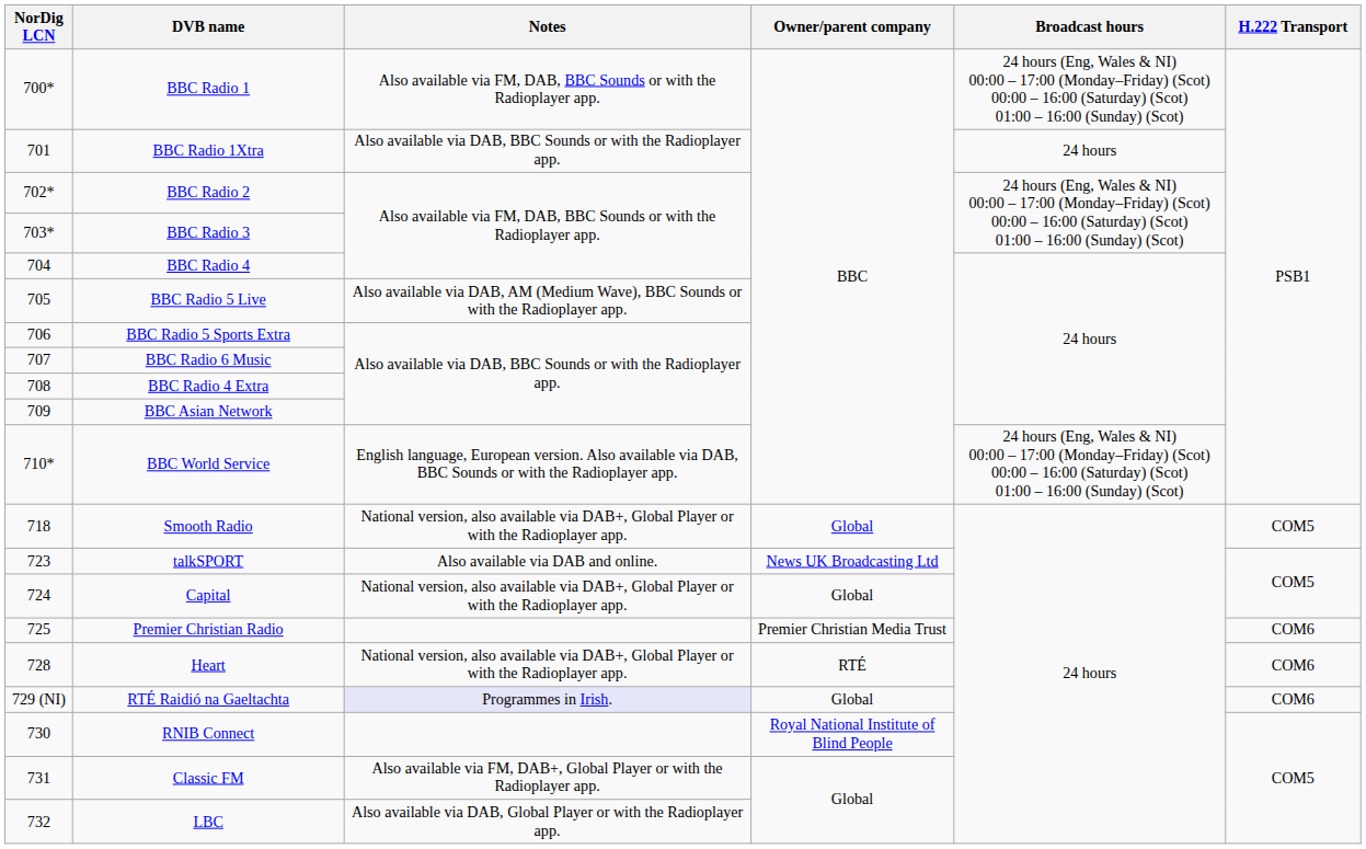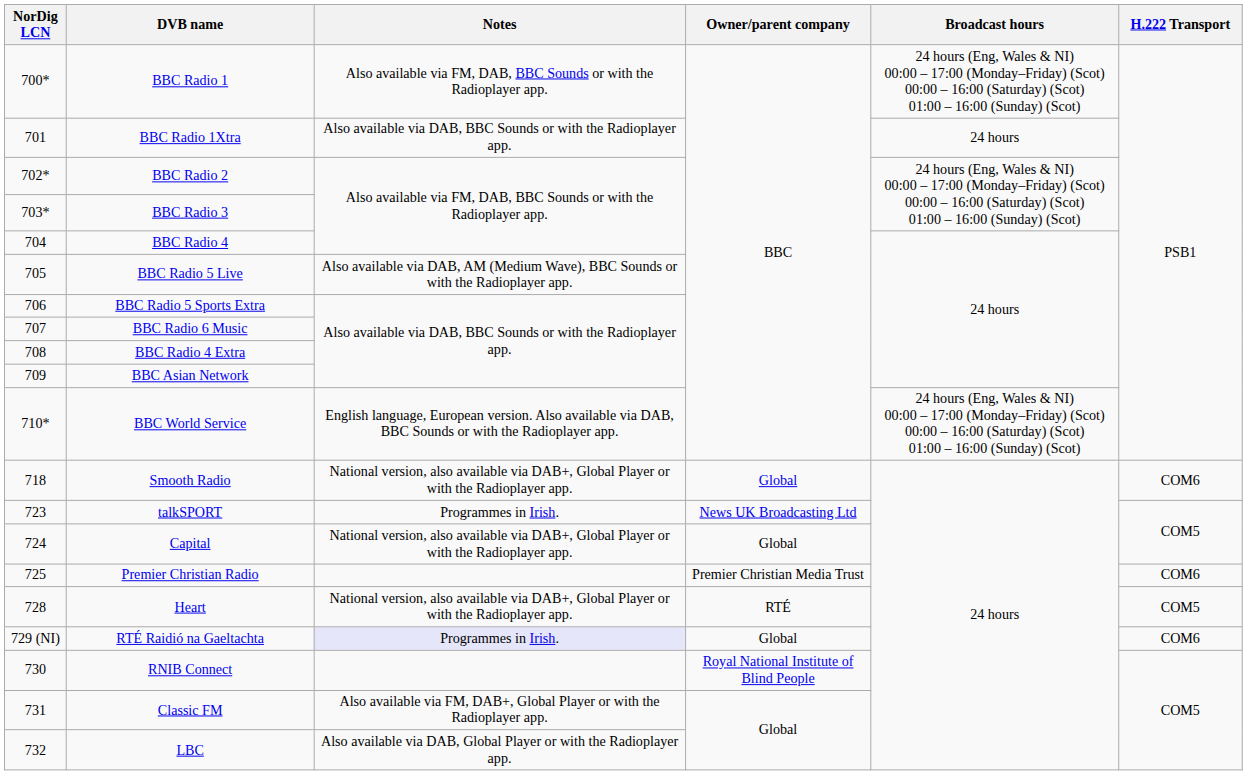Smooth Radio | H.222 Transport: COM5 -> COM6
talkSPORT | Notes: Also available via DAB and online. -> Programmes in Irish.
Heart | H.222 Transport: COM6 -> COM5
